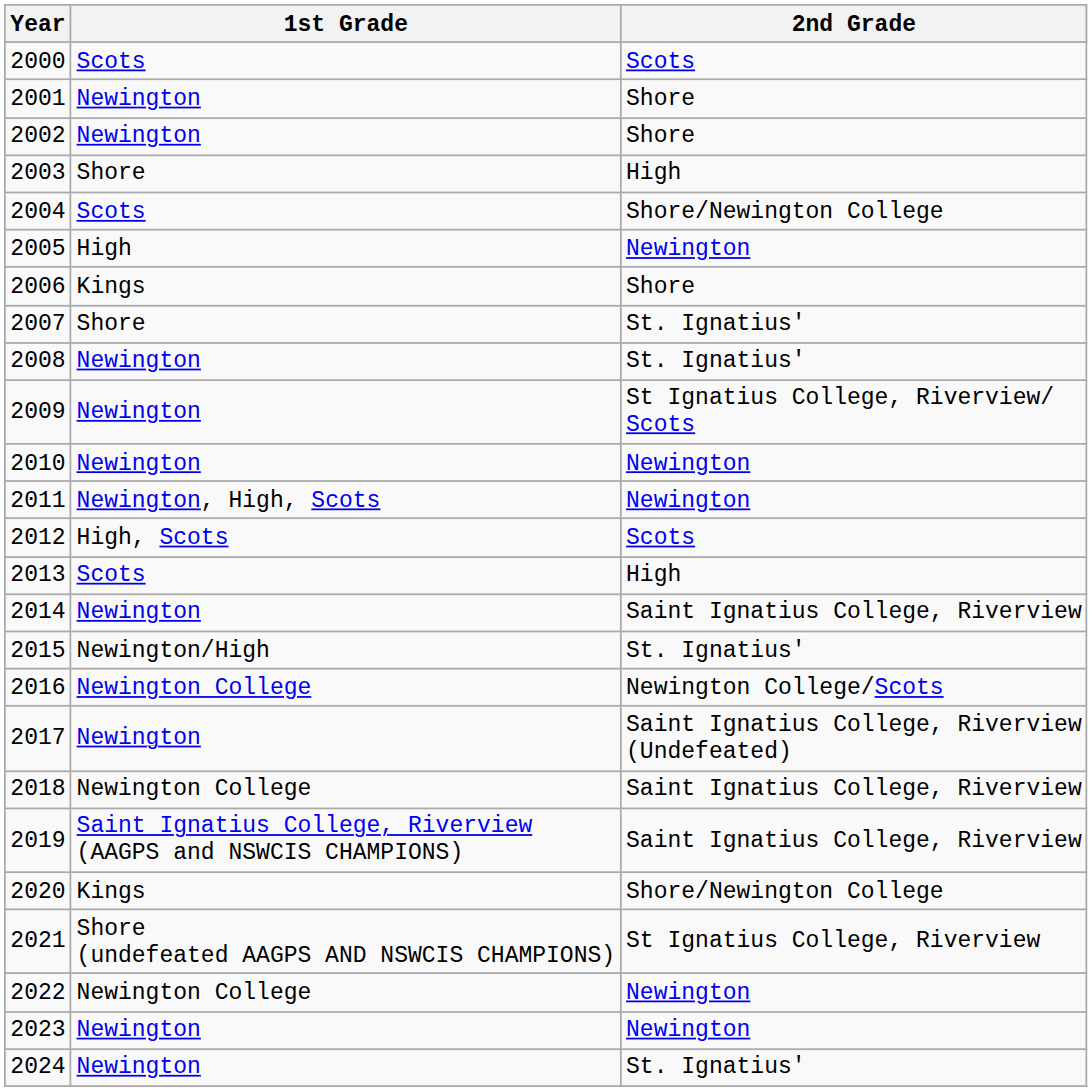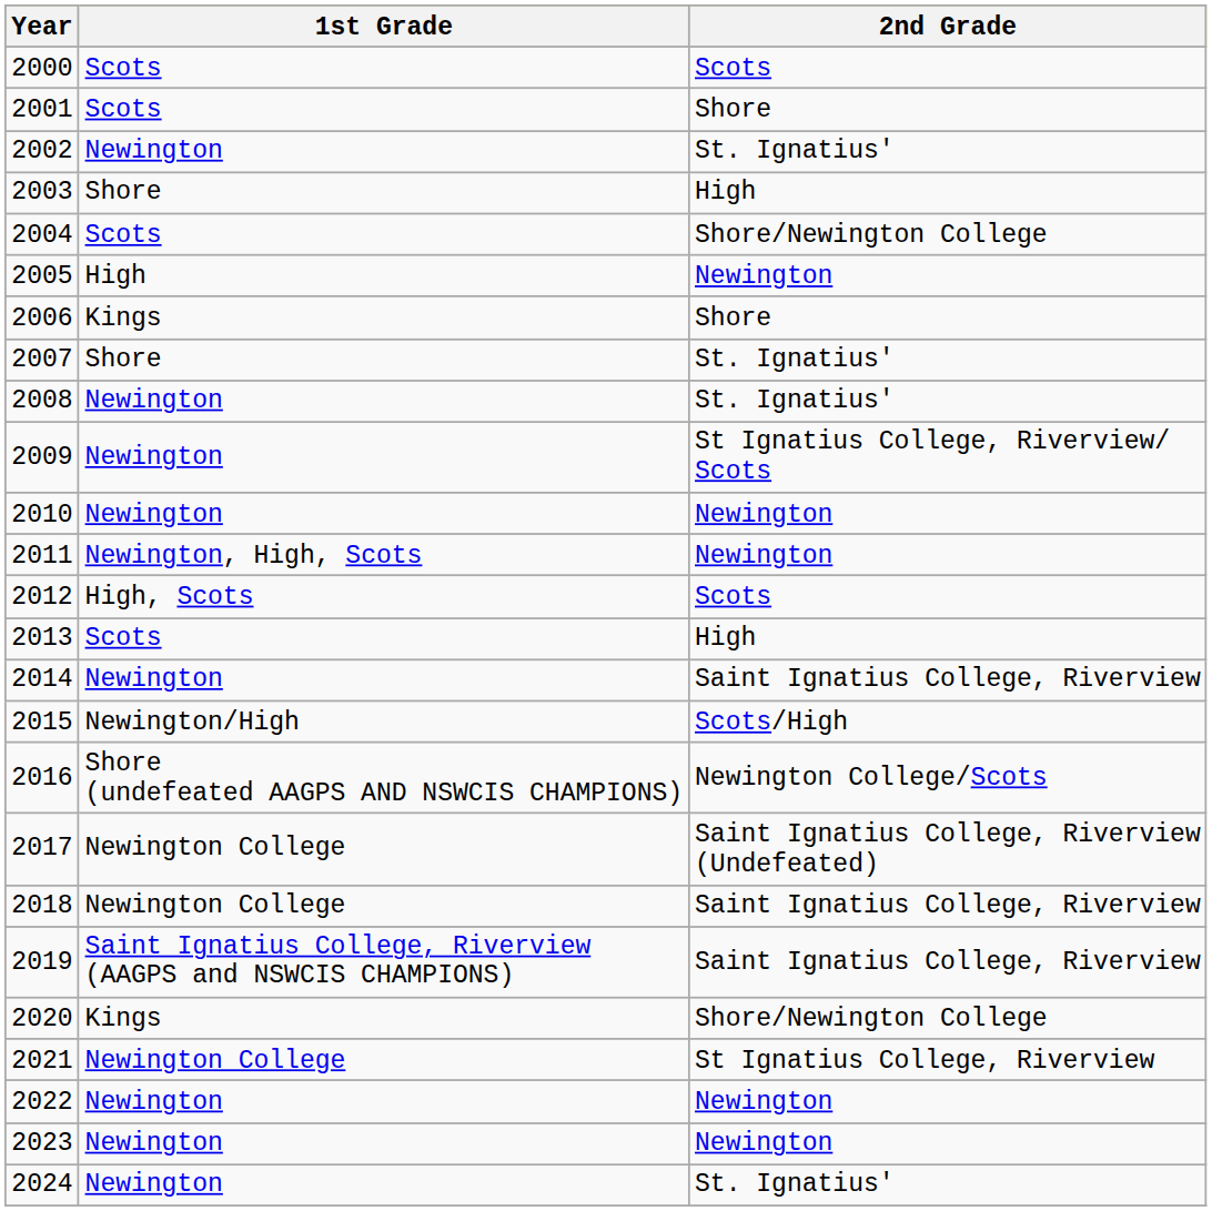2001 | 1st Grade: Newington -> Scots
2002 | 2nd Grade: Shore -> St. Ignatius'
2015 | 2nd Grade: St. Ignatius' -> Scots/High
2016 | 1st Grade: Newington College -> Shore (undefeated AAGPS AND NSWCIS CHAMPIONS)
2017 | 1st Grade: Newington -> Newington College
2021 | 1st Grade: Shore (undefeated AAGPS AND NSWCIS CHAMPIONS) -> Newington College
2022 | 1st Grade: Newington College -> Newington
